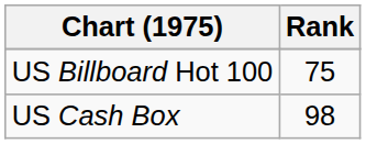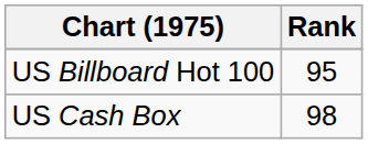US Billboard Hot 100 | Rank: 75 -> 95
